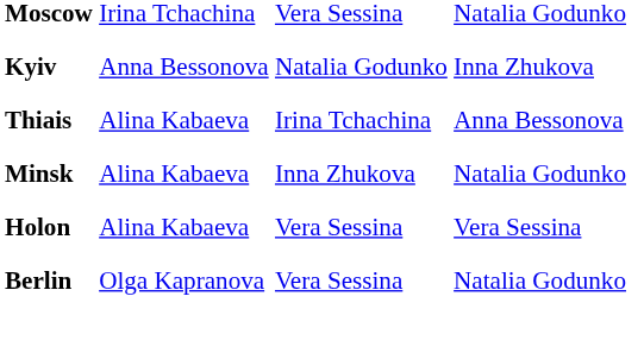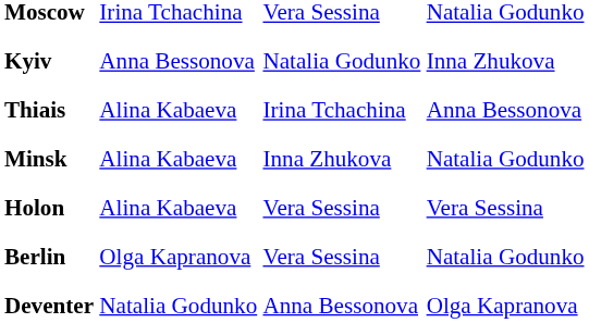+ row: Deventer | Natalia Godunko | Anna Bessonova | Olga Kapranova
